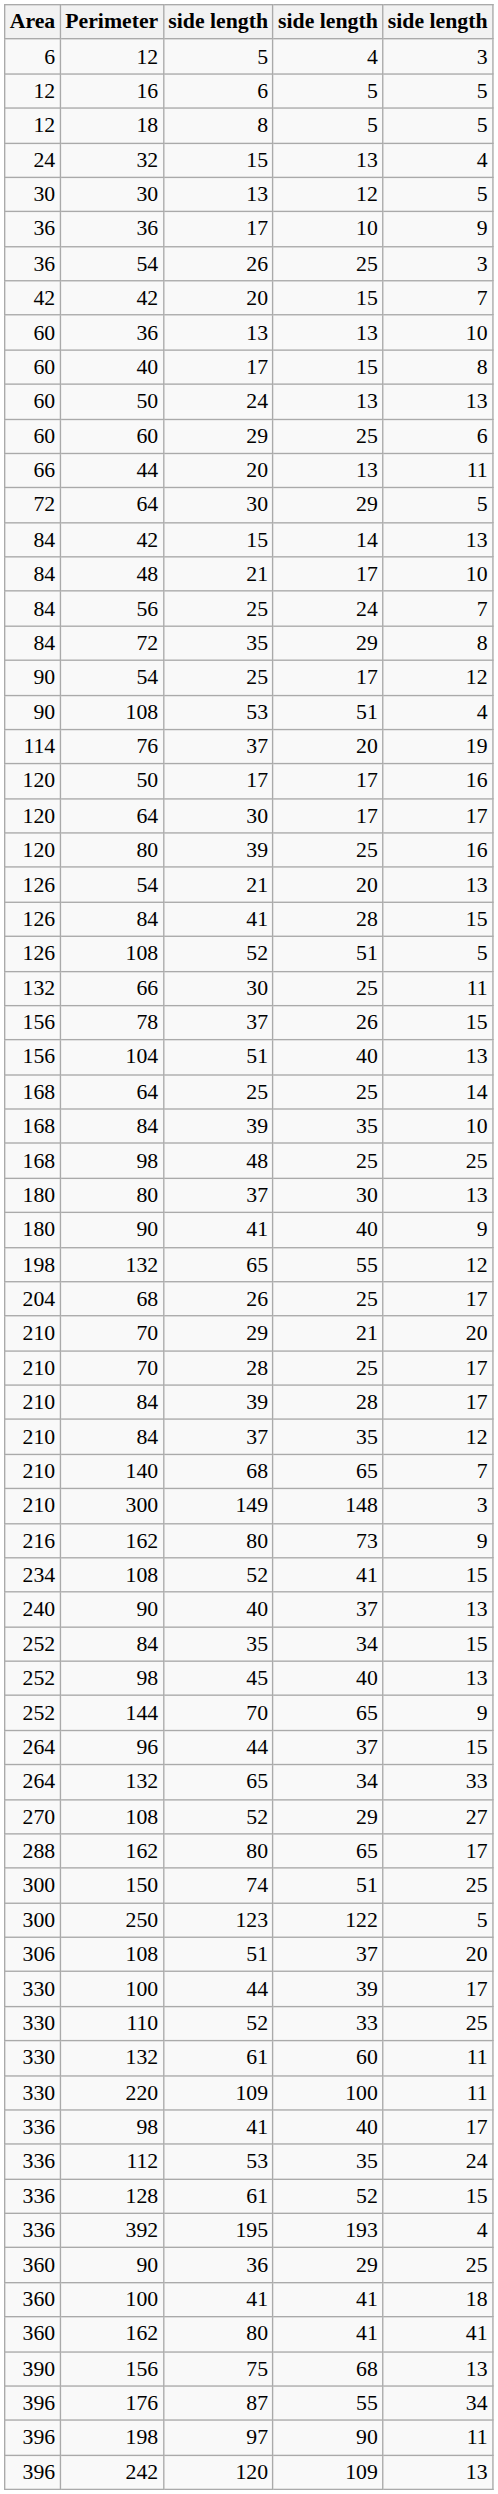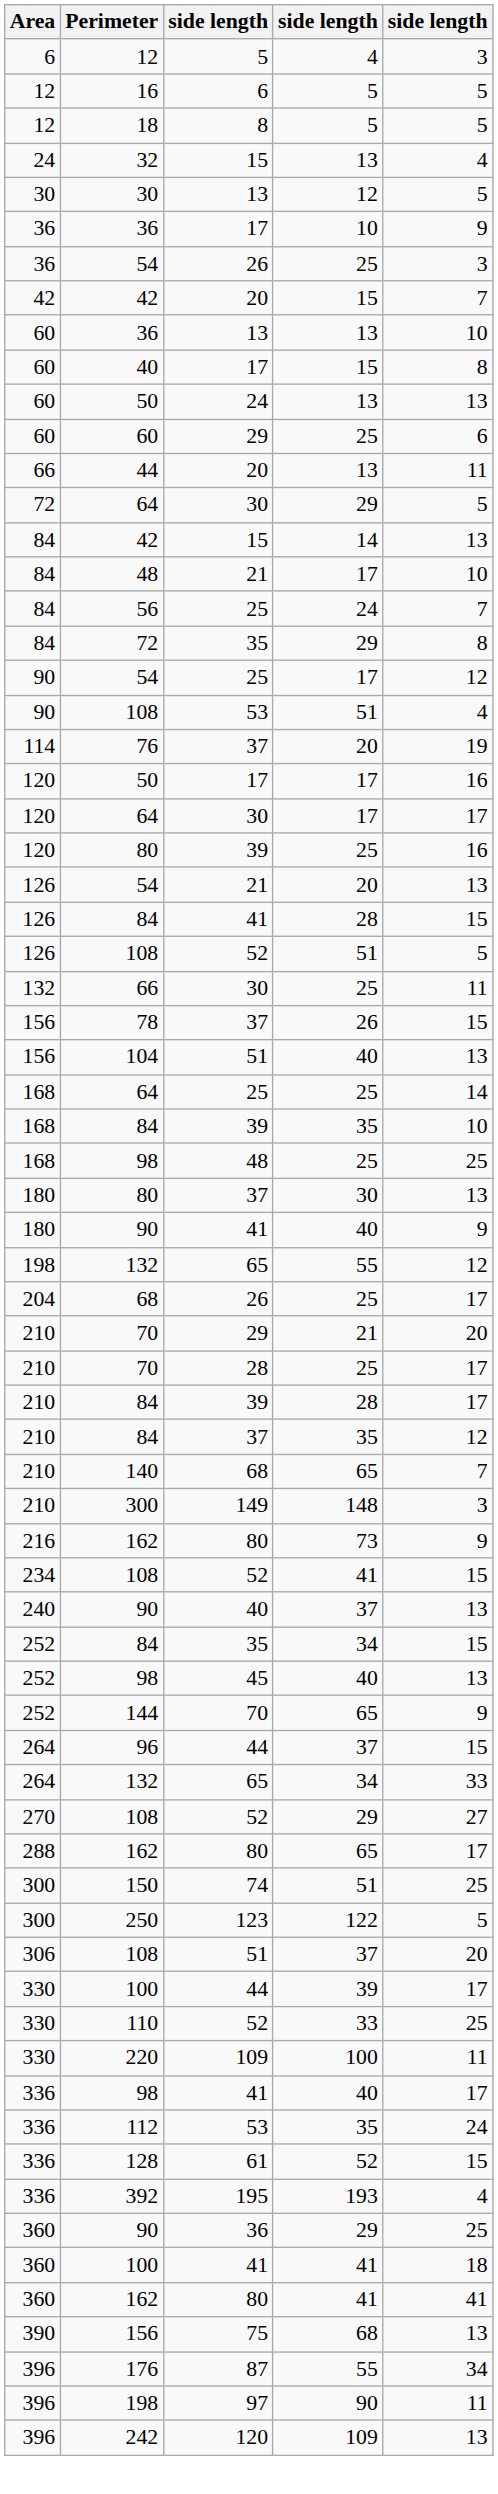- row: 330 | 132 | 61 | 60 | 11
